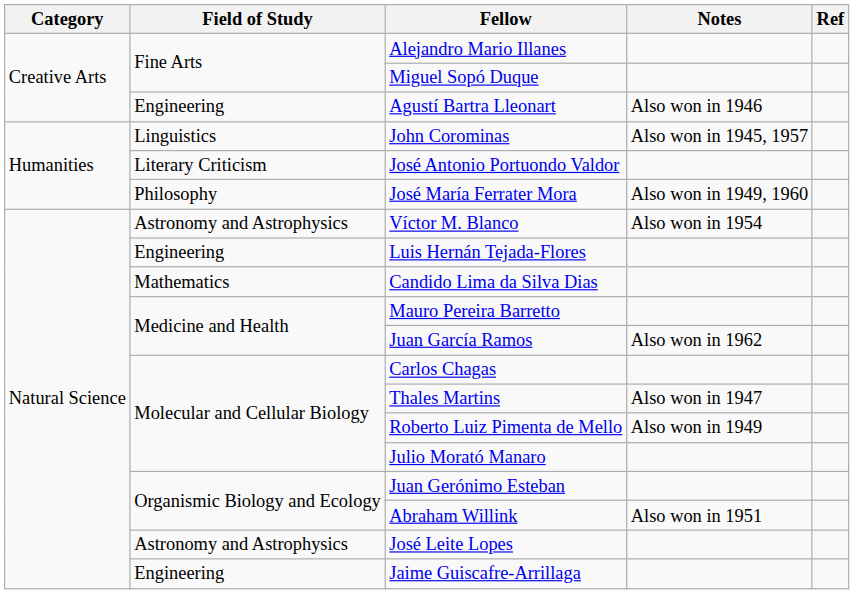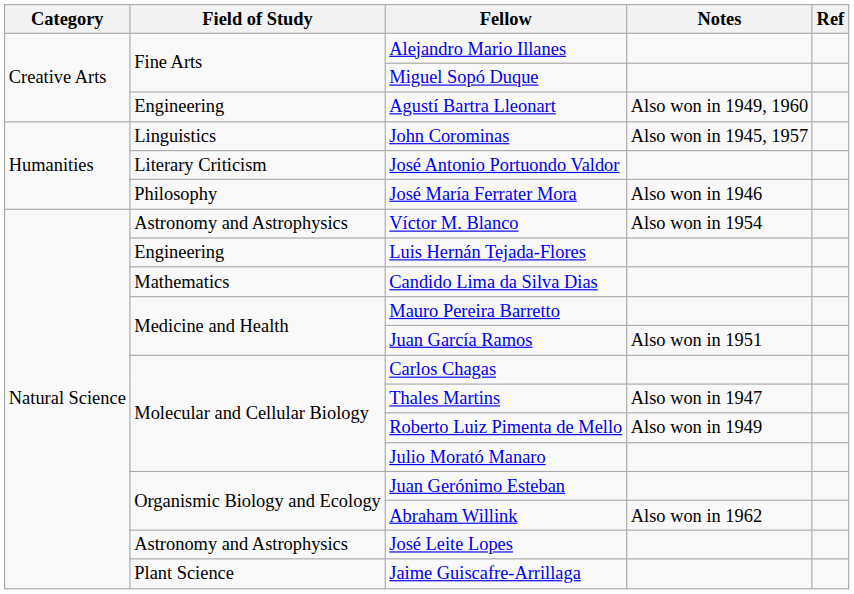Agustí Bartra Lleonart | Notes: Also won in 1946 -> Also won in 1949, 1960
José María Ferrater Mora | Notes: Also won in 1949, 1960 -> Also won in 1946
Juan García Ramos | Notes: Also won in 1962 -> Also won in 1951
Abraham Willink | Notes: Also won in 1951 -> Also won in 1962
Jaime Guiscafre-Arrillaga | Field of Study: Engineering -> Plant Science
